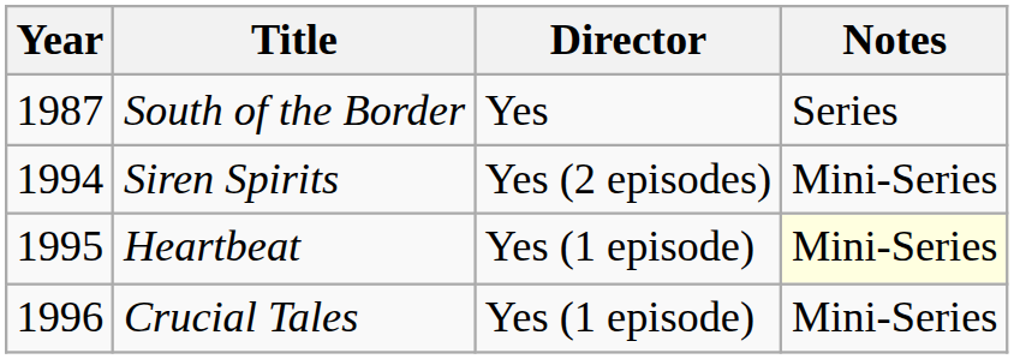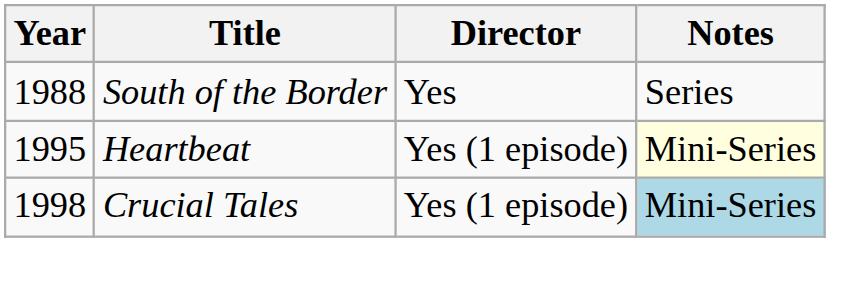South of the Border | Year: 1987 -> 1988
- row: 1994 | Siren Spirits | Yes (2 episodes) | Mini-Series
Crucial Tales | Year: 1996 -> 1998
Crucial Tales | Notes: no background -> lightblue background
